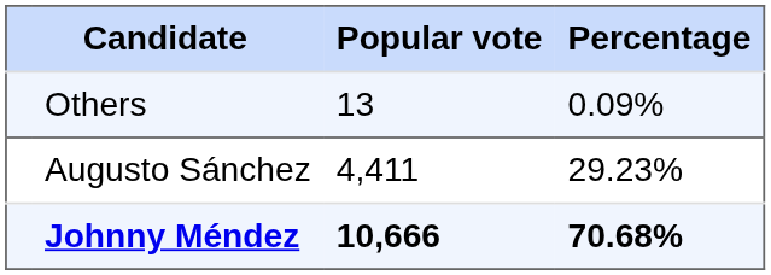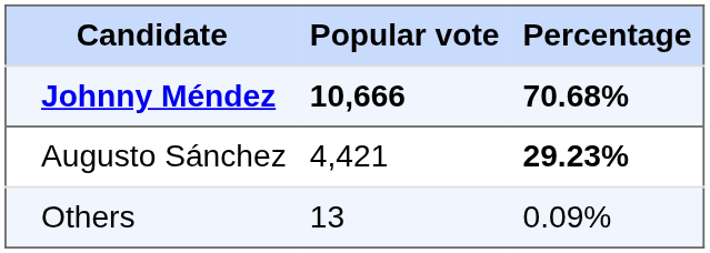rows swapped: Johnny Méndez <-> Others
Augusto Sánchez | Popular vote: 4,411 -> 4,421
Augusto Sánchez | Percentage: normal -> bold
